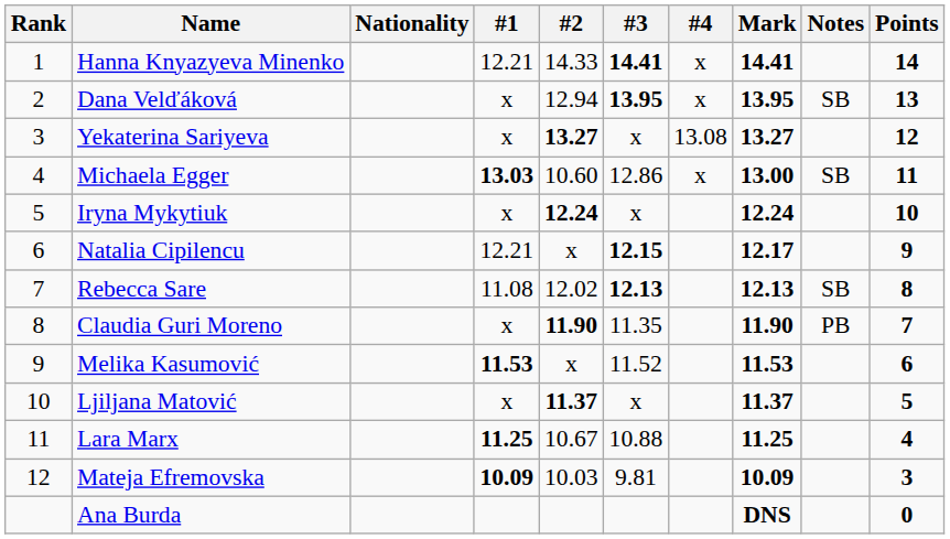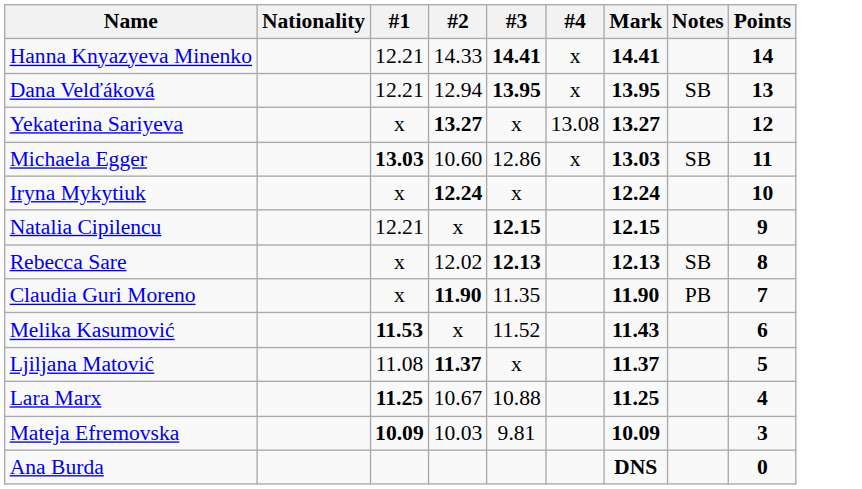- column: Rank | 1 | 2 | 3 | 4 | 5 | 6 | 7 | 8 | 9 | 10 | 11 | 12
Dana Velďáková | #1: x -> 12.21
Michaela Egger | Mark: 13.00 -> 13.03
Natalia Cipilencu | Mark: 12.17 -> 12.15
Rebecca Sare | #1: 11.08 -> x
Melika Kasumović | Mark: 11.53 -> 11.43
Ljiljana Matović | #1: x -> 11.08
